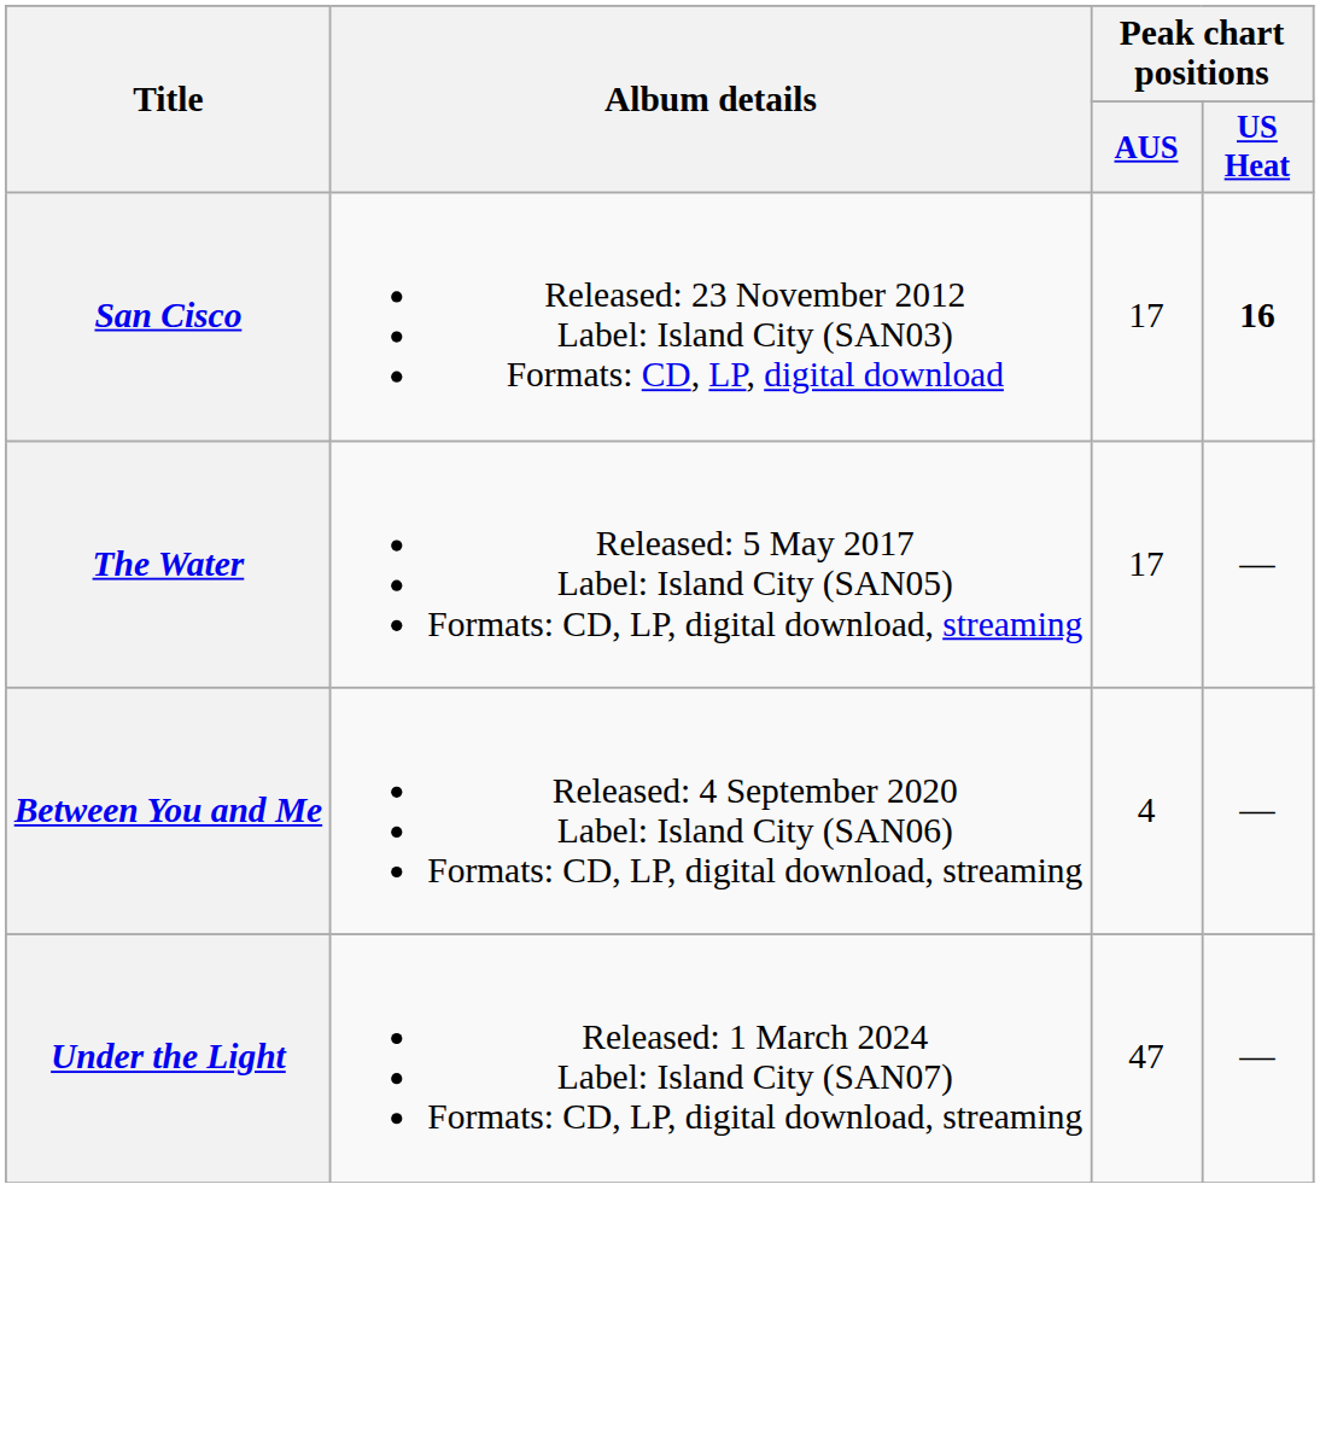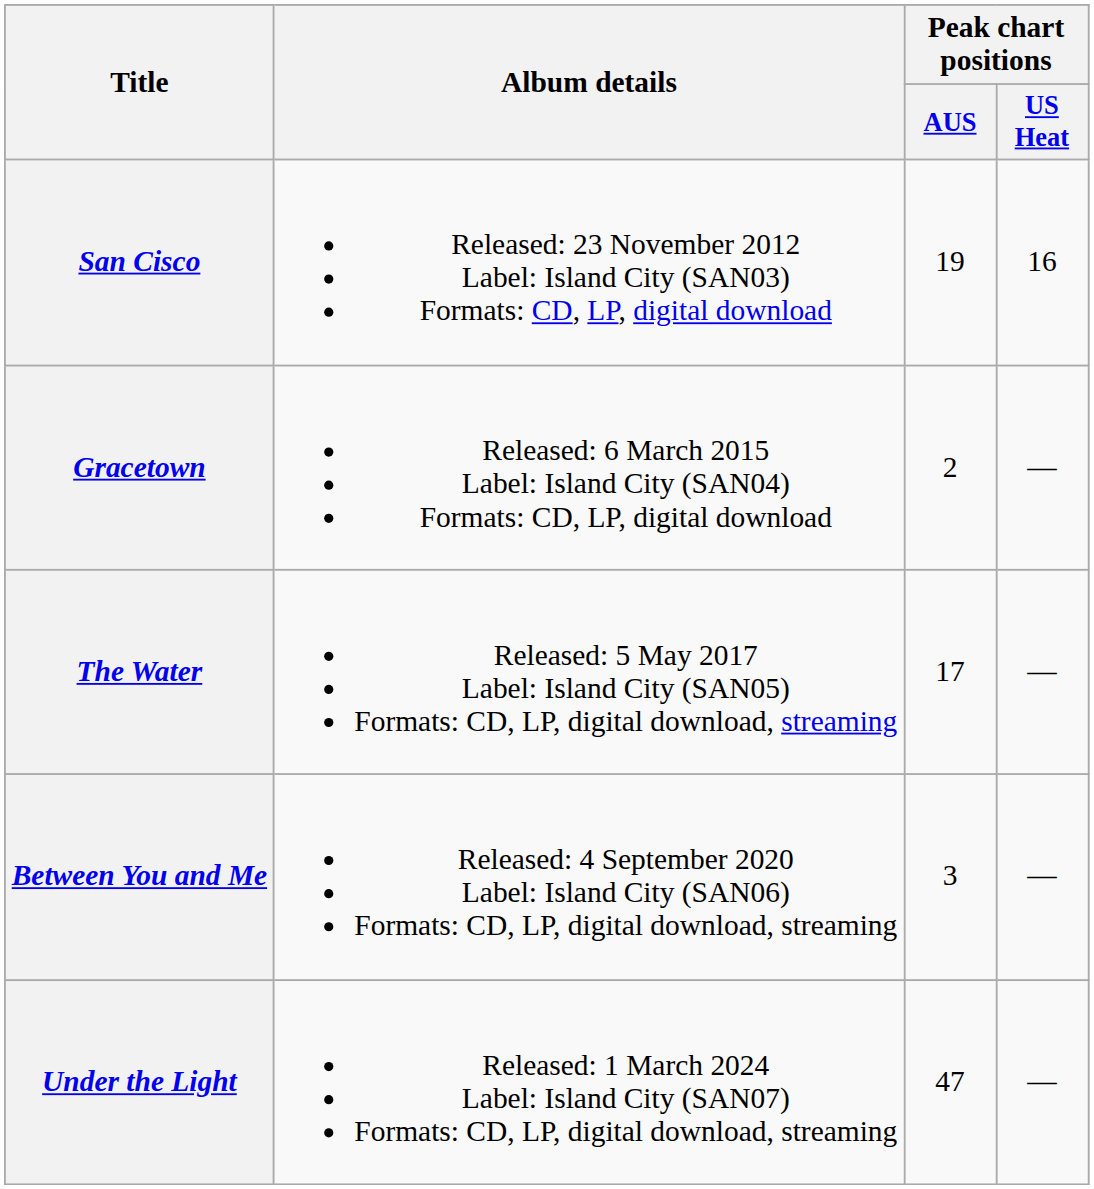San Cisco | Peak chart positions / AUS: 17 -> 19
San Cisco | Peak chart positions / US Heat: bold -> normal
+ row: Gracetown | Released: 6 March 2015 Label: Island City (SAN04) Formats: CD, LP, digital download | 2 | —
Between You and Me | Peak chart positions / AUS: 4 -> 3
